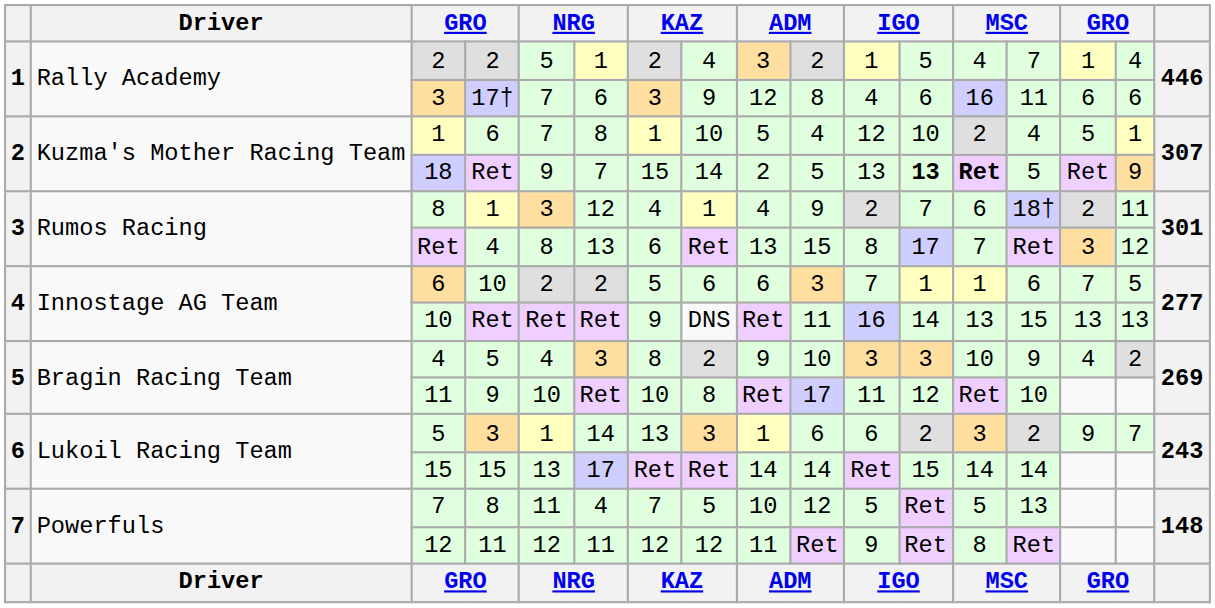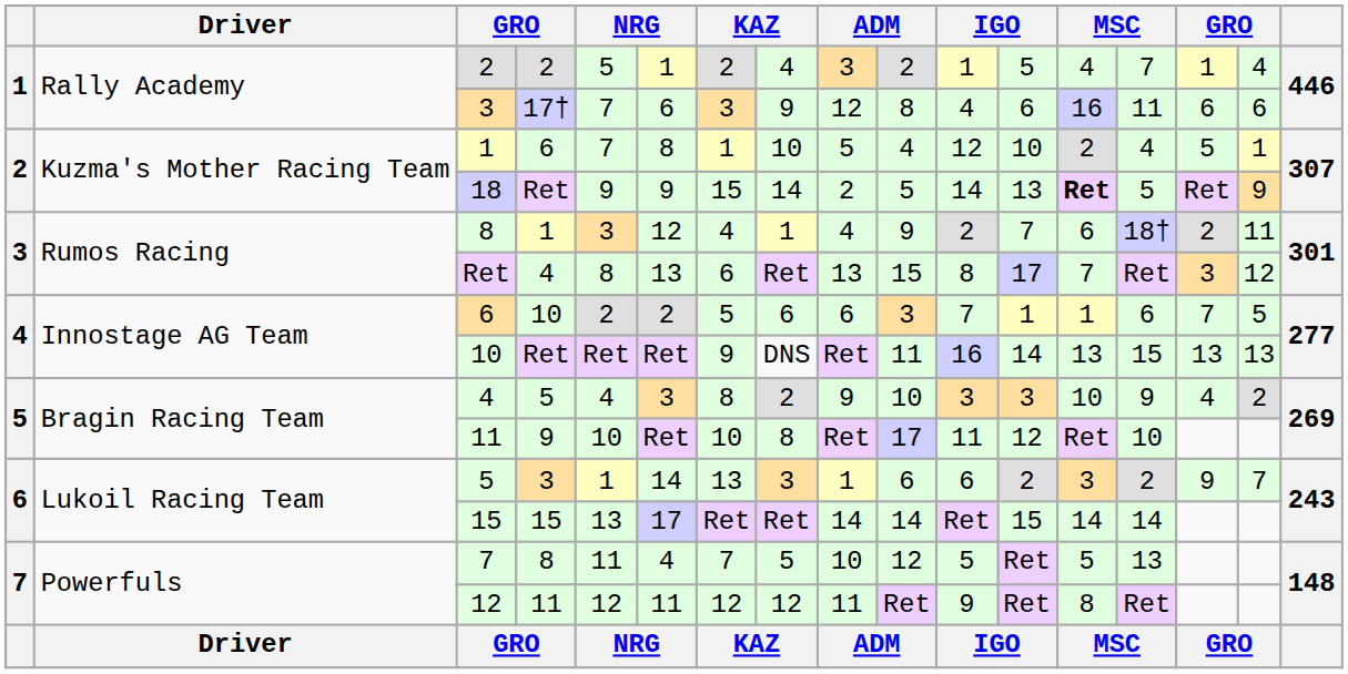18 | column 6: 7 -> 9
18 | column 11: 13 -> 14
18 | column 12: bold -> normal
